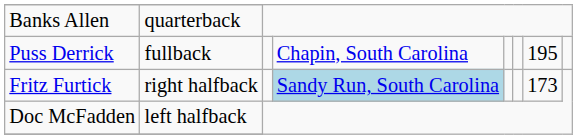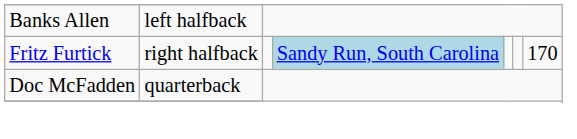Banks Allen | column 2: quarterback -> left halfback
- row: Puss Derrick | fullback | Chapin, South Carolina | 195
Fritz Furtick | column 7: 173 -> 170
Doc McFadden | column 2: left halfback -> quarterback
